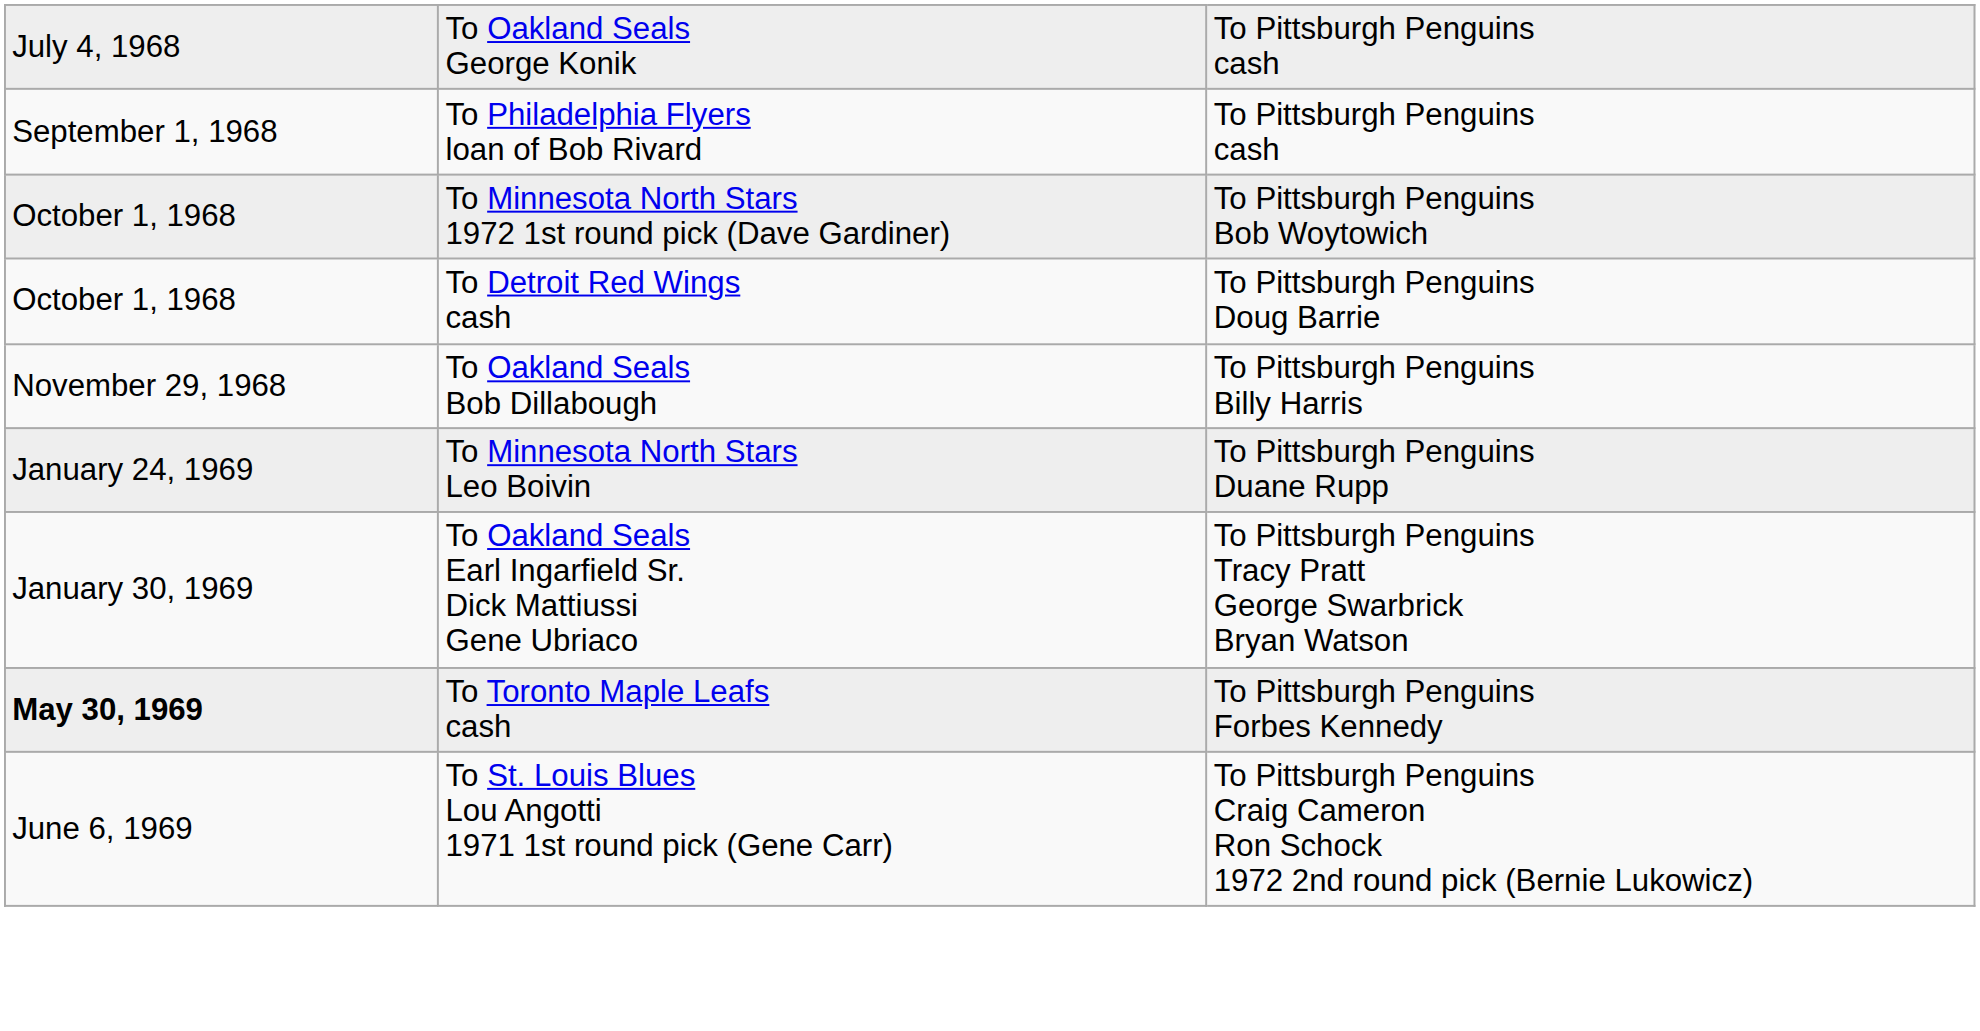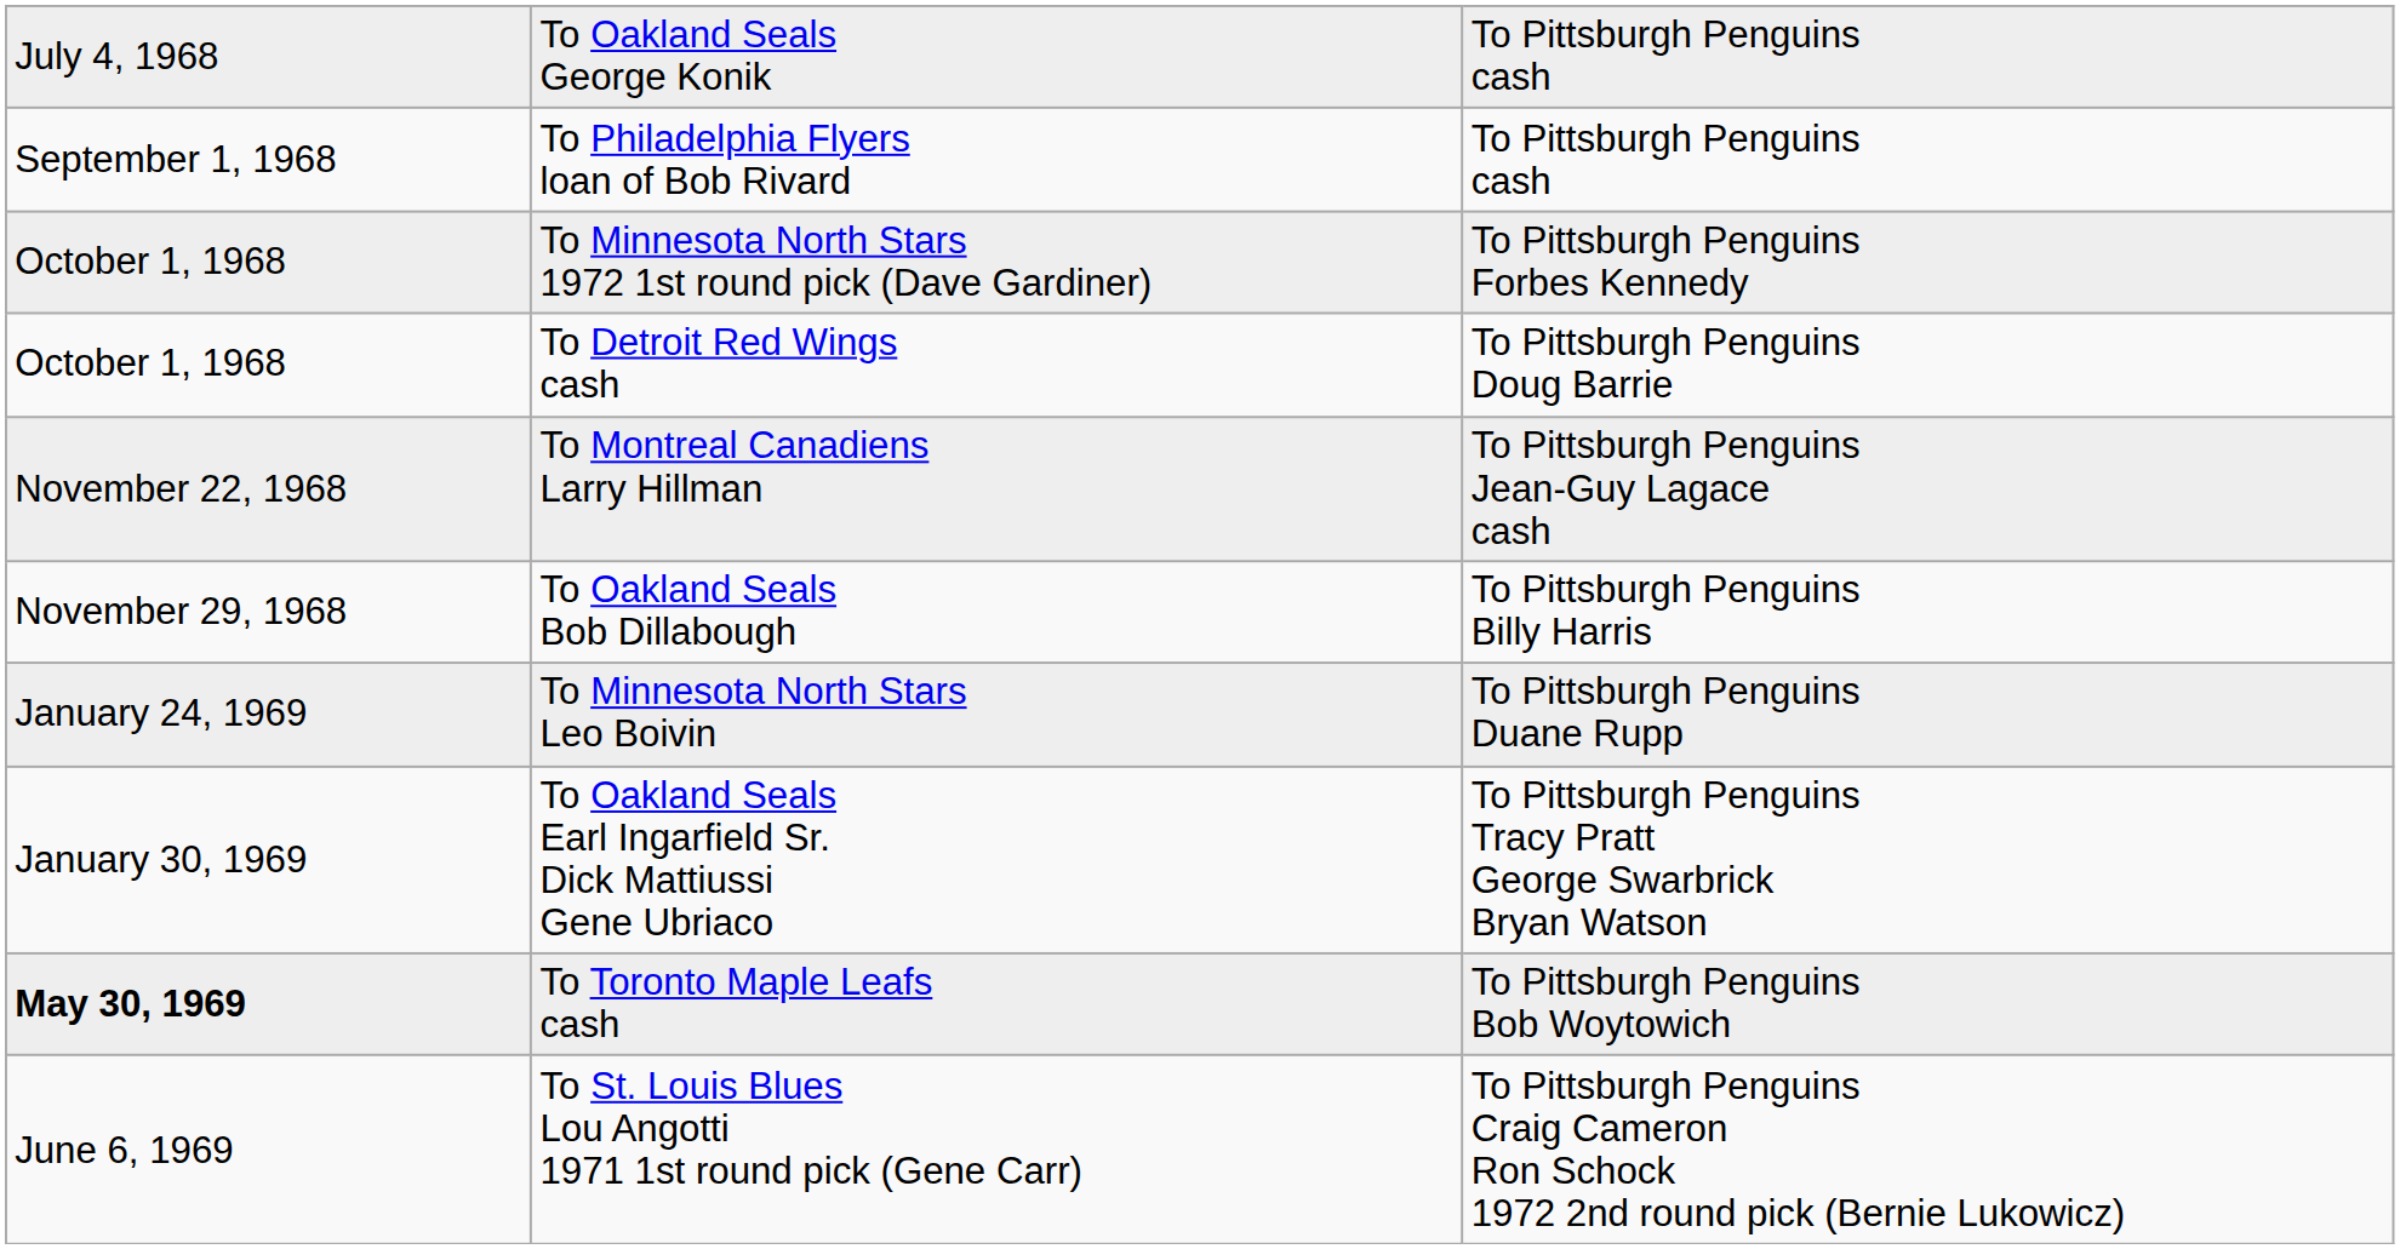To Minnesota North Stars 1972 1st round pick (Dave Gardiner) | column 3: To Pittsburgh Penguins Bob Woytowich -> To Pittsburgh Penguins Forbes Kennedy
+ row: November 22, 1968 | To Montreal Canadiens Larry Hillman | To Pittsburgh Penguins Jean-Guy Lagace cash
To Toronto Maple Leafs cash | column 3: To Pittsburgh Penguins Forbes Kennedy -> To Pittsburgh Penguins Bob Woytowich
